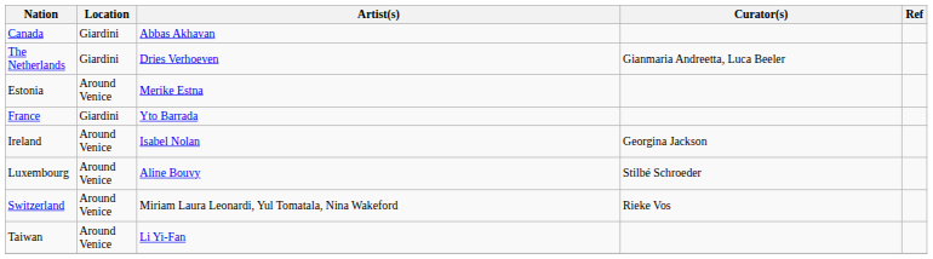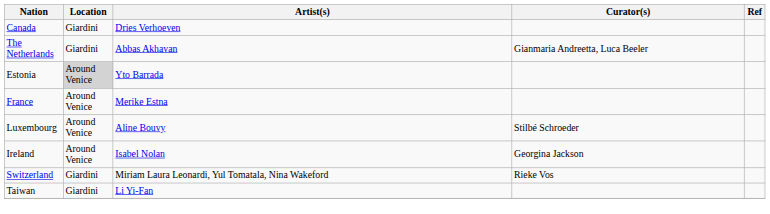Canada | Artist(s): Abbas Akhavan -> Dries Verhoeven
The Netherlands | Artist(s): Dries Verhoeven -> Abbas Akhavan
Estonia | Location: no background -> lightgrey background
Estonia | Artist(s): Merike Estna -> Yto Barrada
France | Location: Giardini -> Around Venice
France | Artist(s): Yto Barrada -> Merike Estna
rows swapped: Luxembourg <-> Ireland
Switzerland | Location: Around Venice -> Giardini
Taiwan | Location: Around Venice -> Giardini
